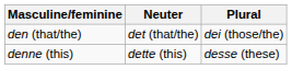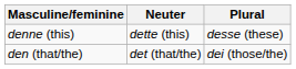rows swapped: den (that/the) <-> denne (this)
